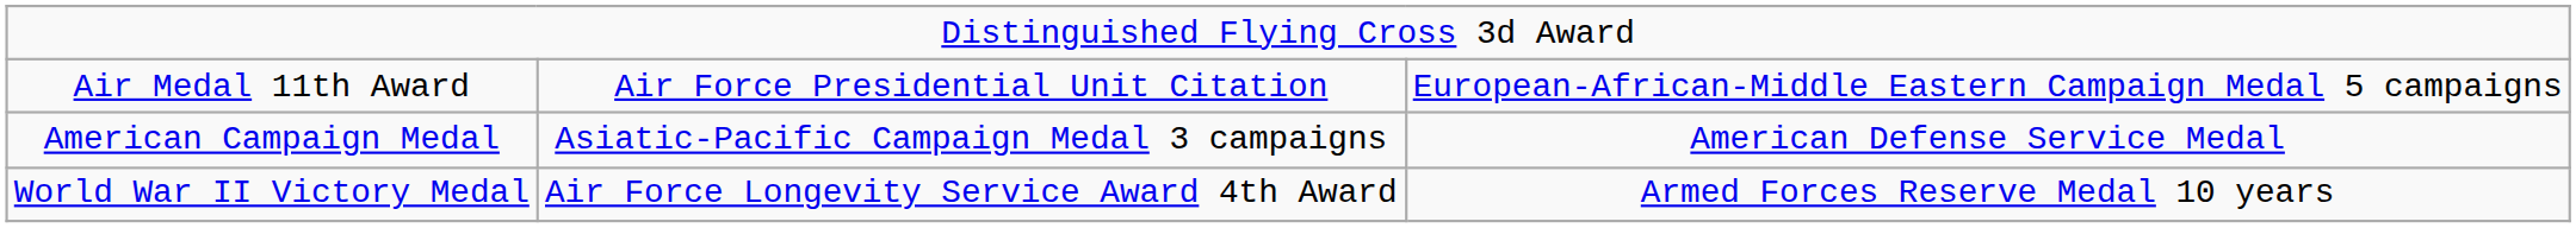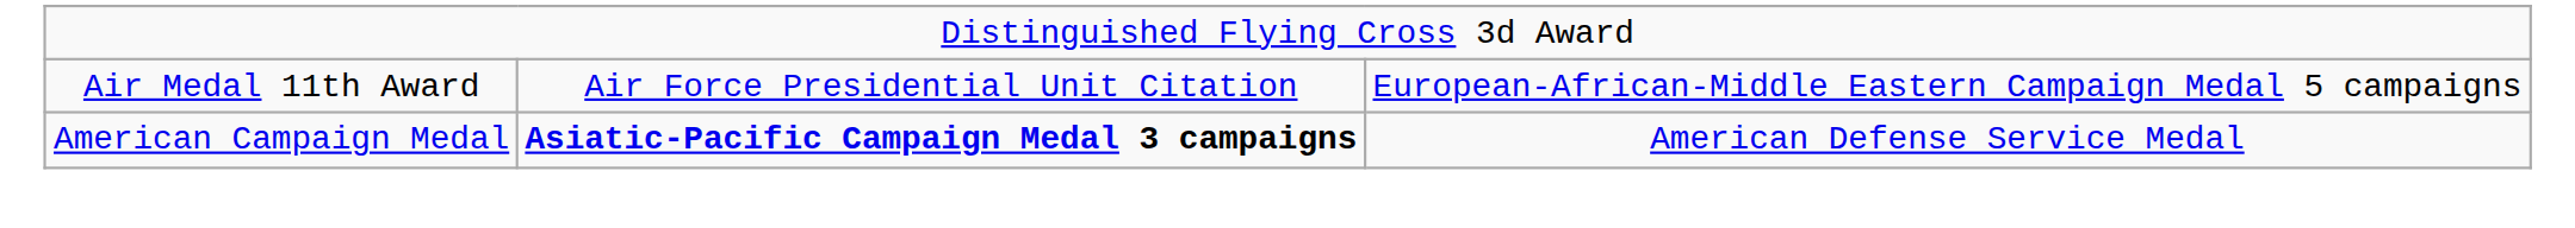American Campaign Medal | column 2: normal -> bold
- row: World War II Victory Medal | Air Force Longevity Service Award 4th Award | Armed Forces Reserve Medal 10 years
